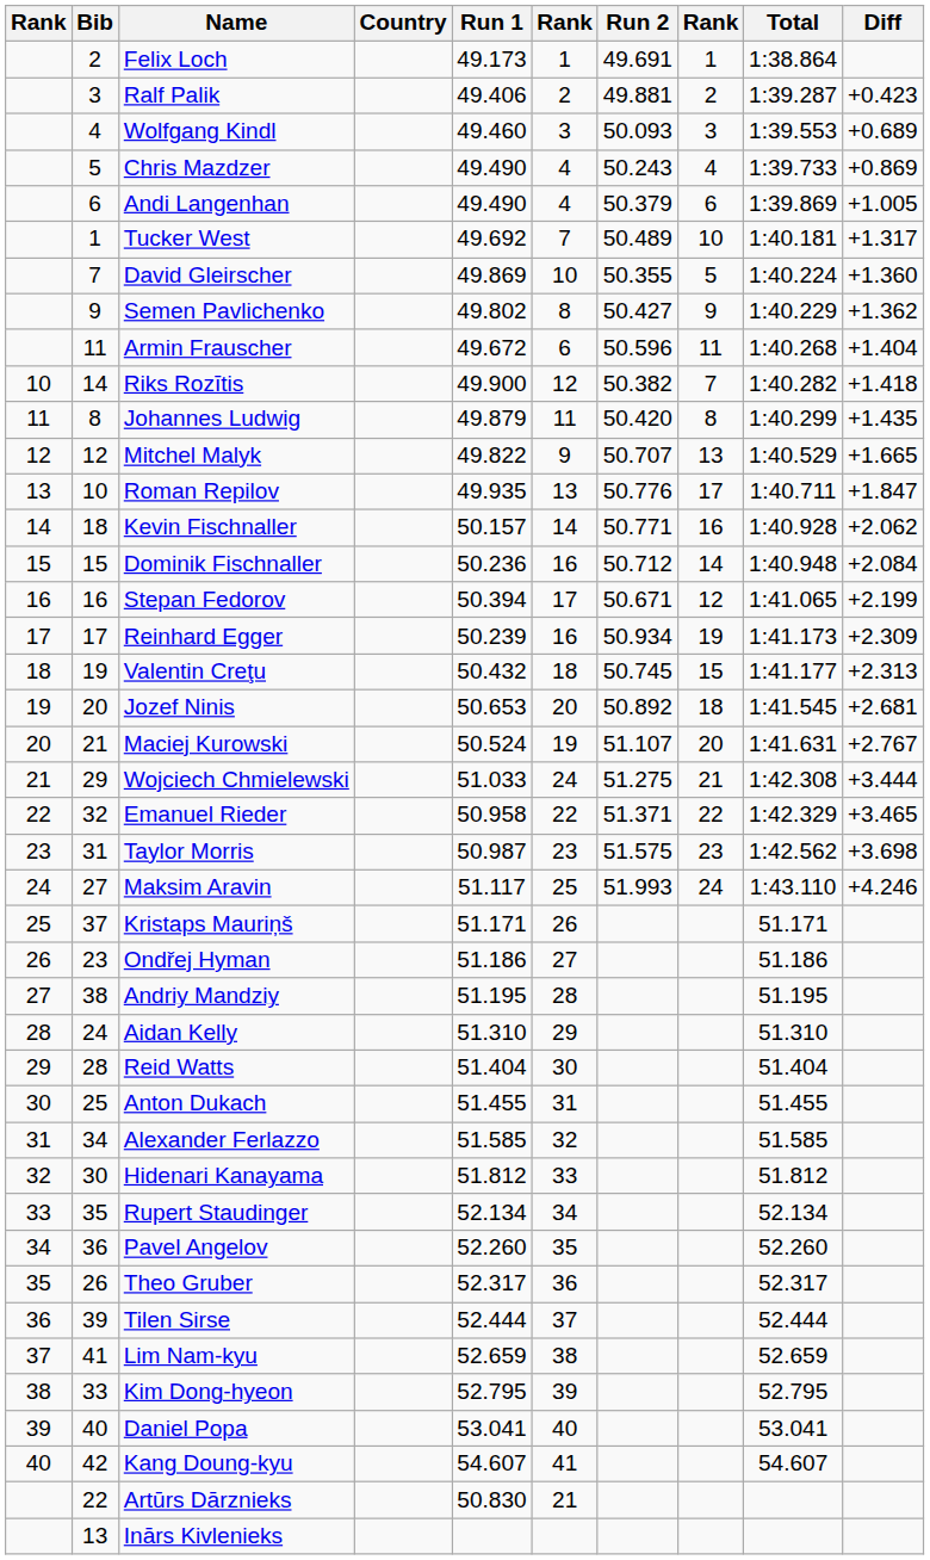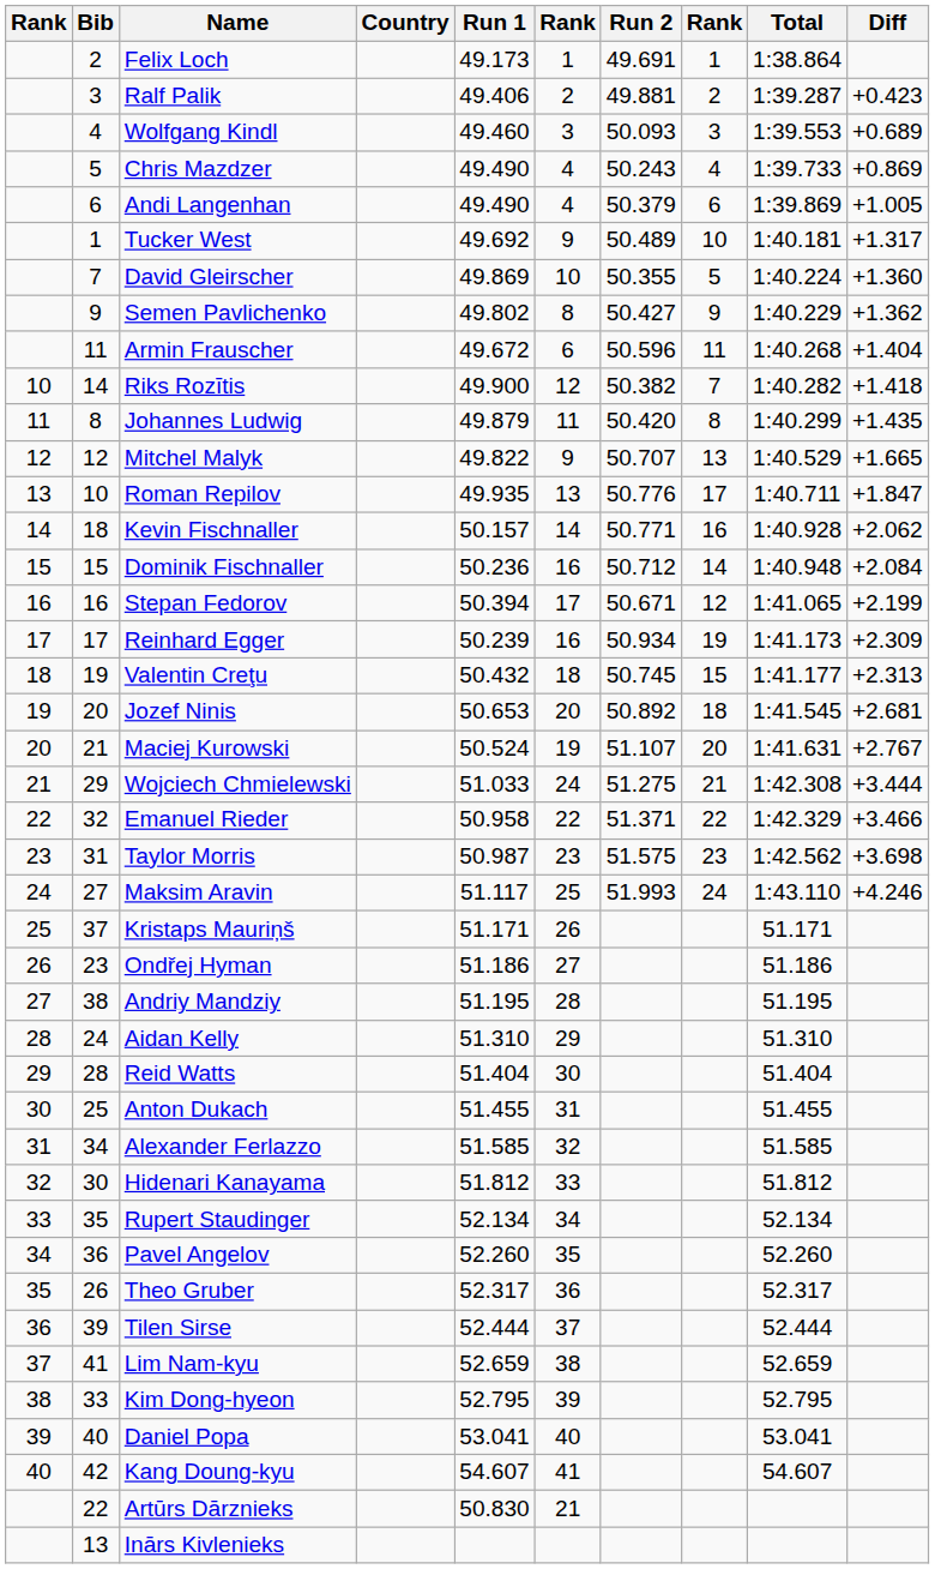Tucker West | column 6: 7 -> 9
Emanuel Rieder | Diff: +3.465 -> +3.466
